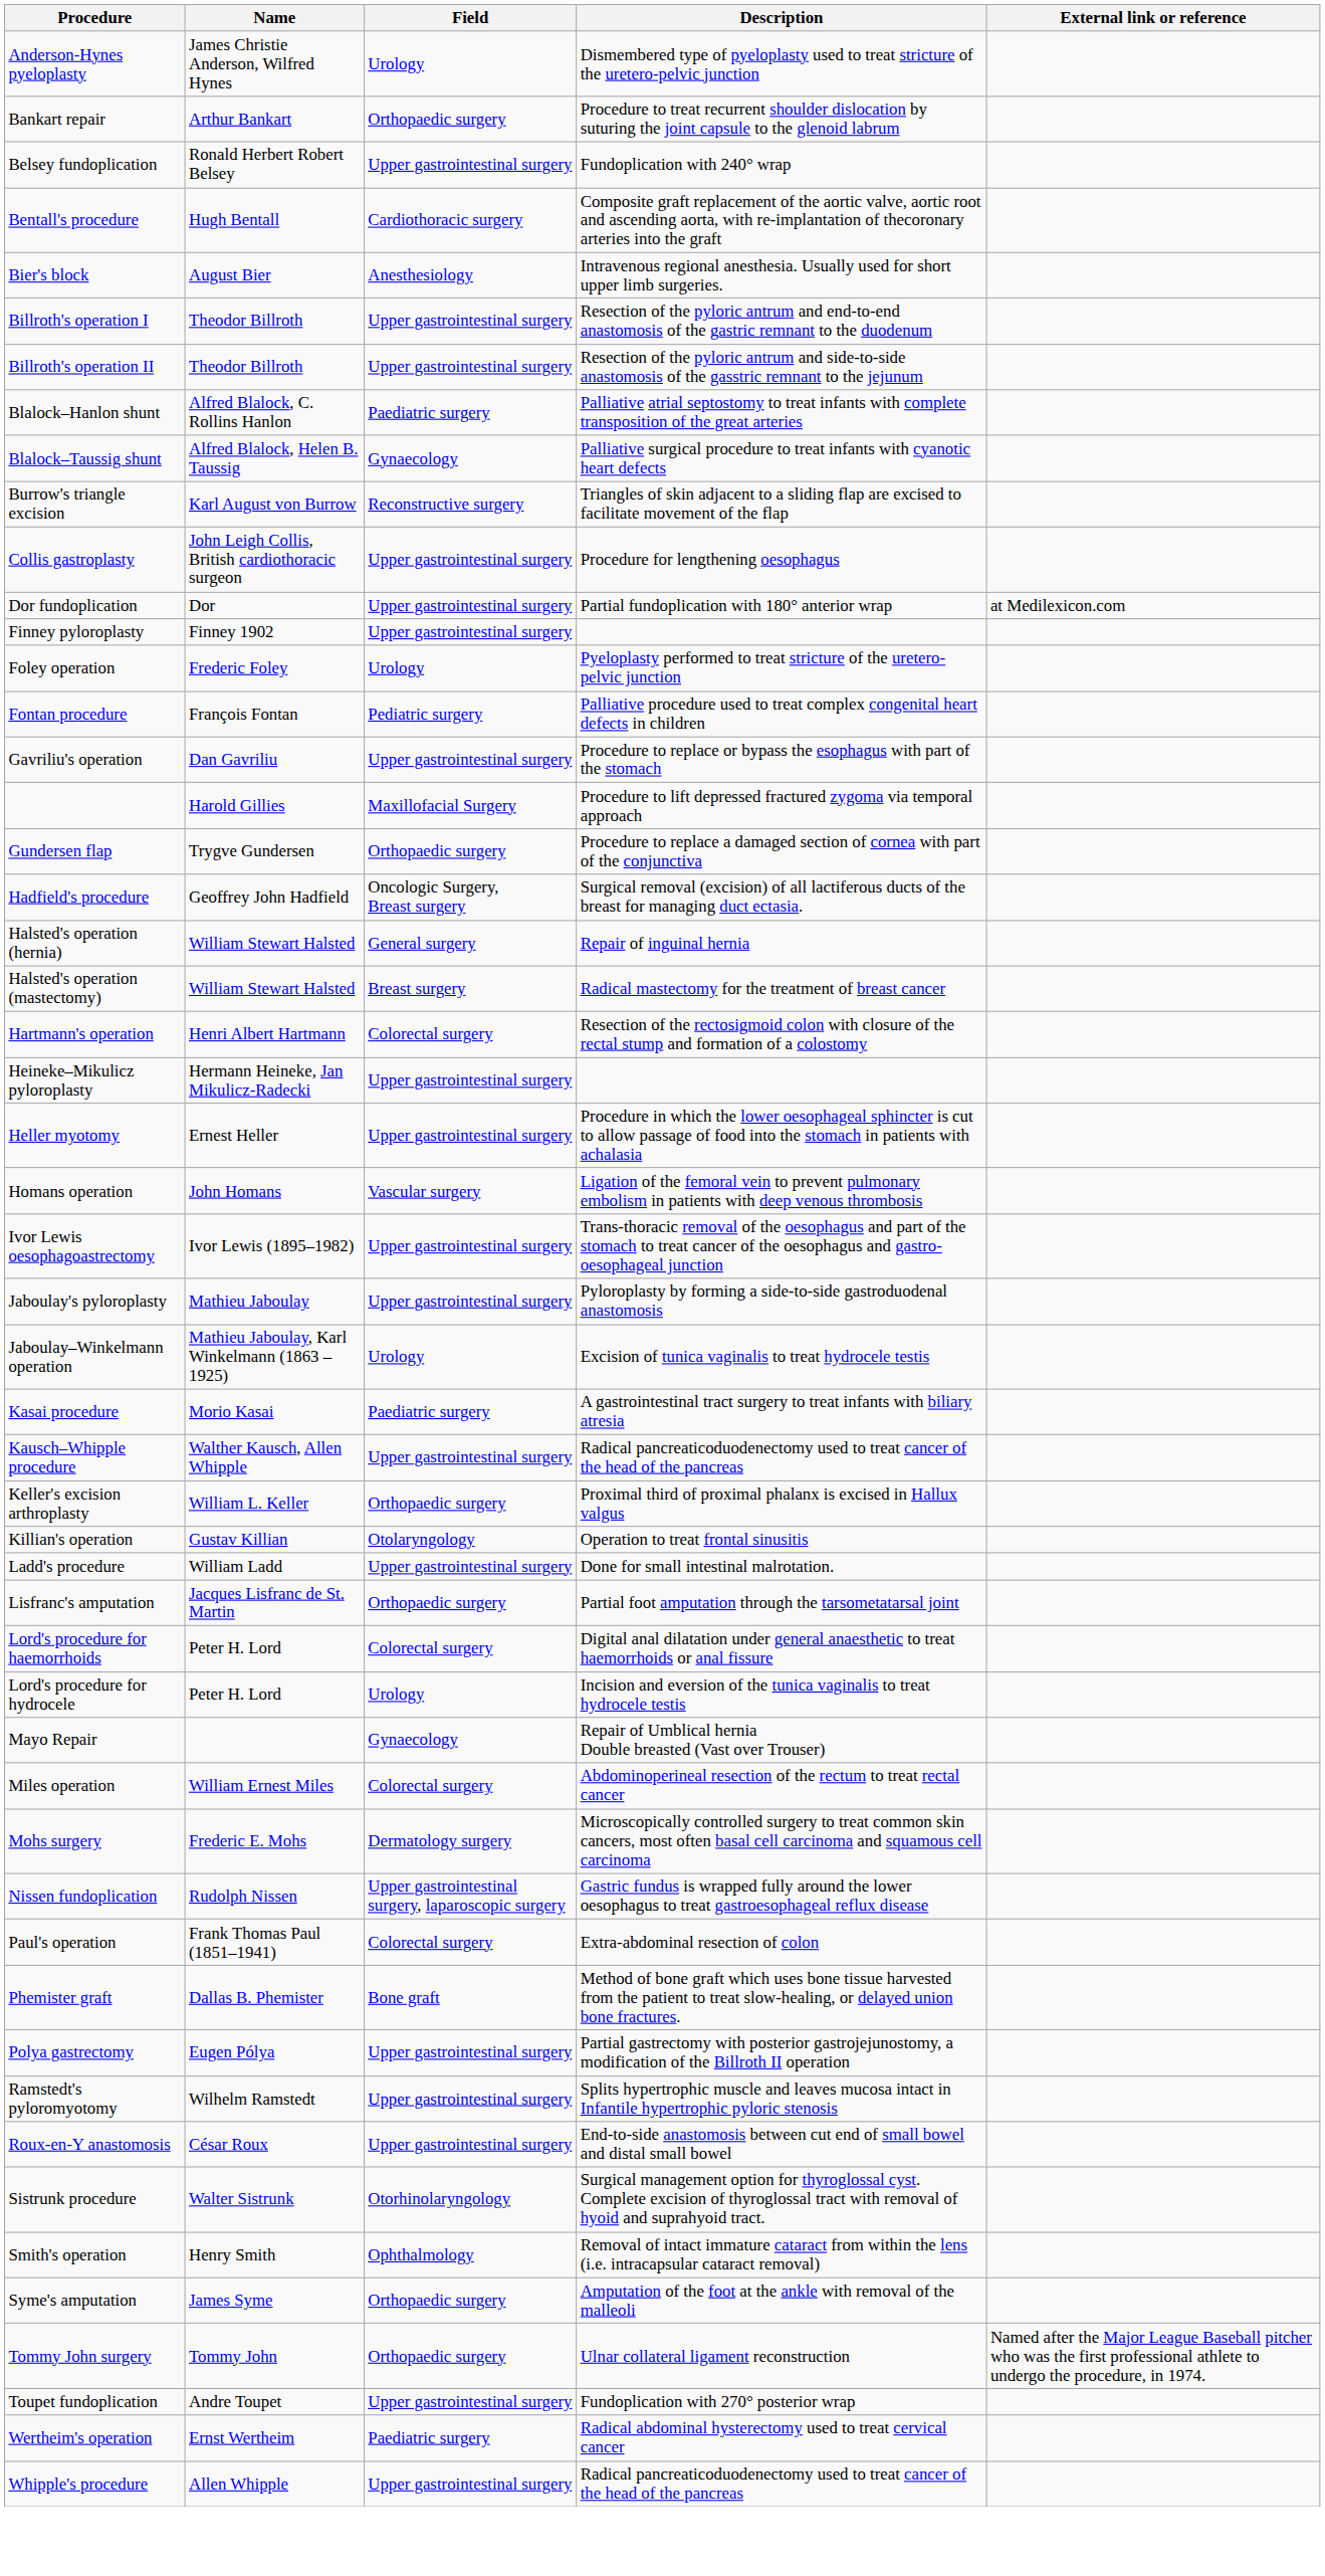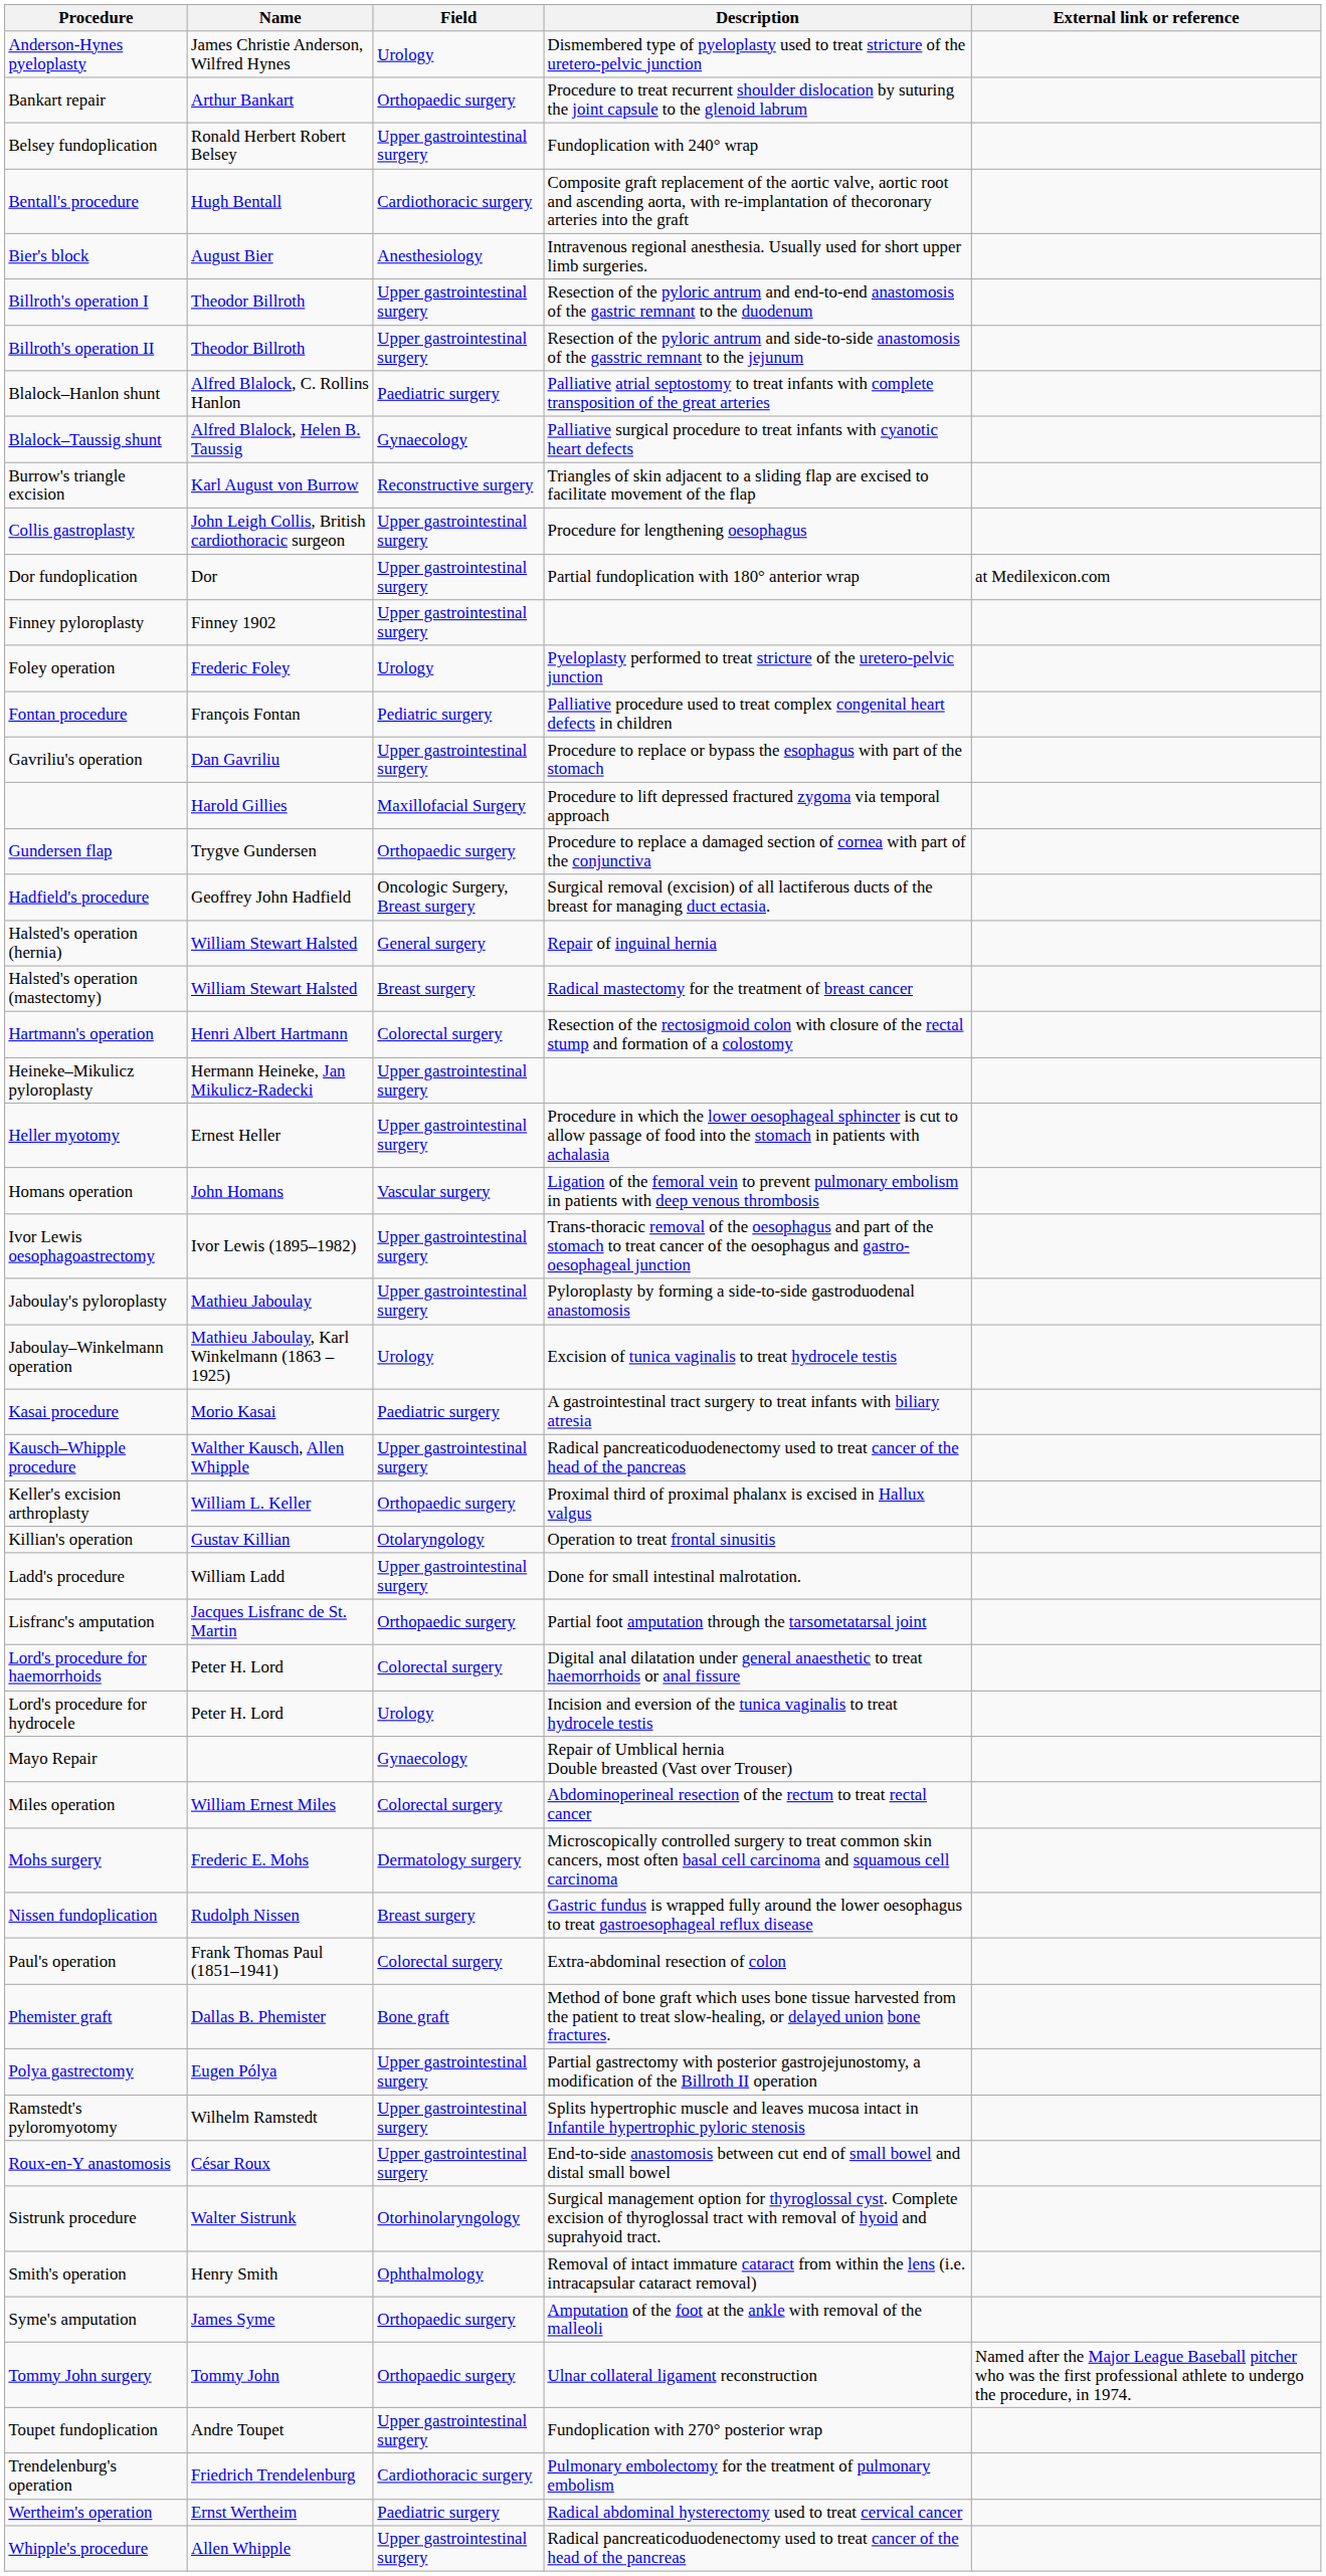Nissen fundoplication | Field: Upper gastrointestinal surgery, laparoscopic surgery -> Breast surgery
+ row: Trendelenburg's operation | Friedrich Trendelenburg | Cardiothoracic surgery | Pulmonary embolectomy for the treatment of pulmonary embolism
